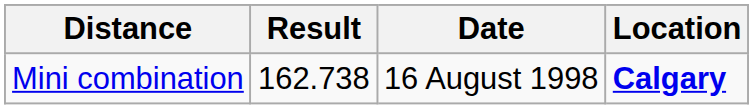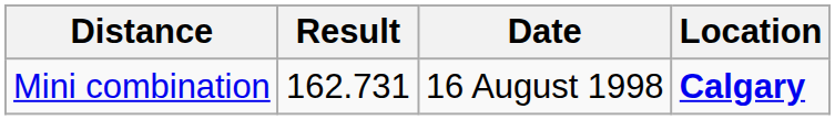Mini combination | Result: 162.738 -> 162.731
